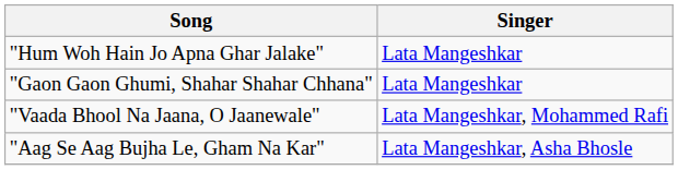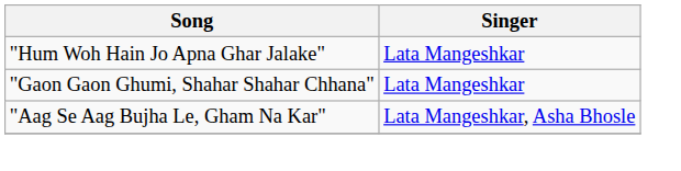- row: "Vaada Bhool Na Jaana, O Jaanewale" | Lata Mangeshkar, Mohammed Rafi
